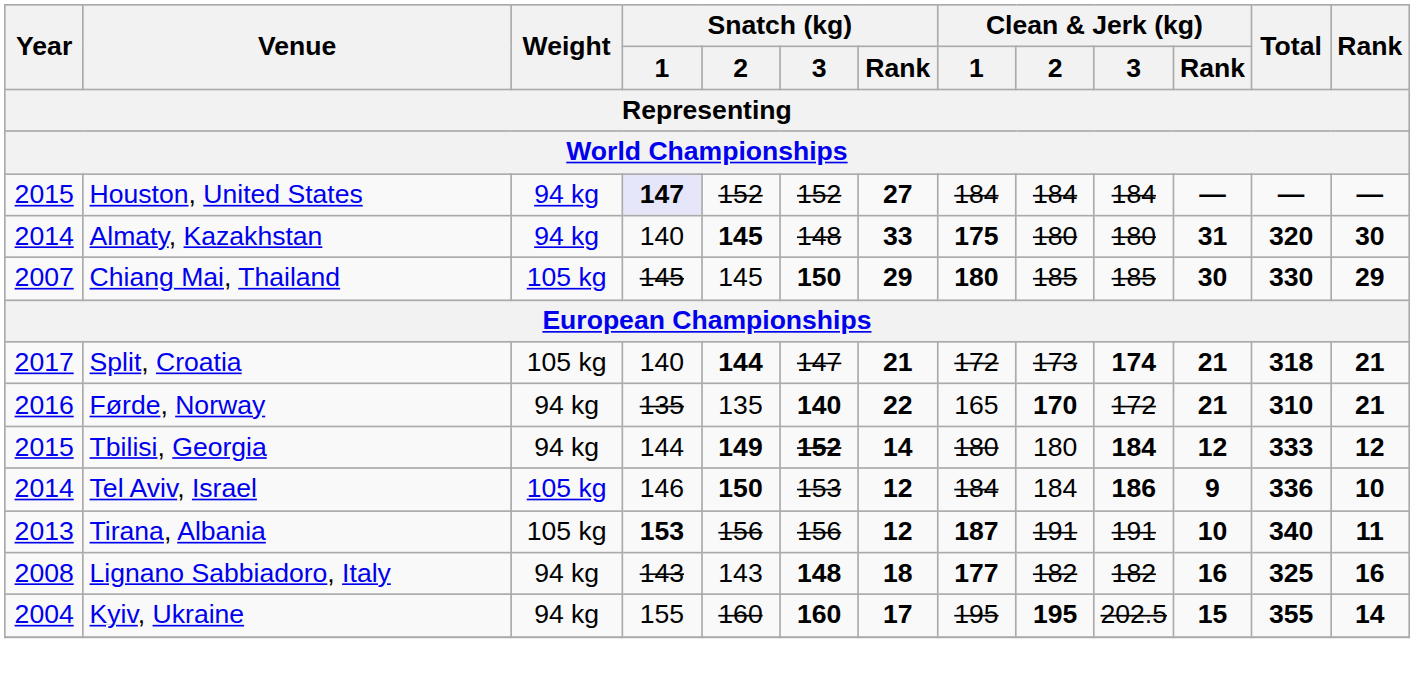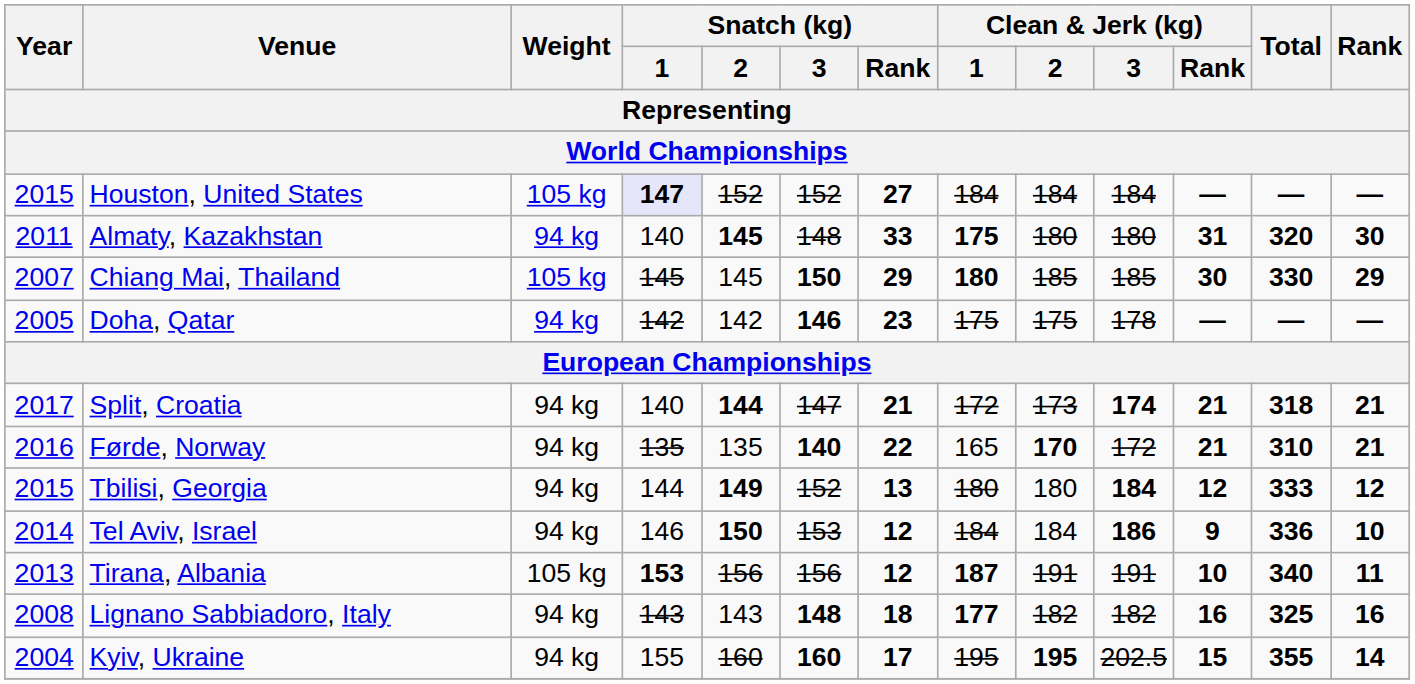Houston, United States | Weight: 94 kg -> 105 kg
Almaty, Kazakhstan | Year: 2014 -> 2011
+ row: 2005 | Doha, Qatar | 94 kg | 142 | 142 | 146 | 23 | 175 | 175 | 178 | — | — | —
Split, Croatia | Weight: 105 kg -> 94 kg
Tbilisi, Georgia | Snatch (kg) / 3: bold -> normal
Tbilisi, Georgia | Snatch (kg) / Rank: 14 -> 13
Tel Aviv, Israel | Weight: 105 kg -> 94 kg
